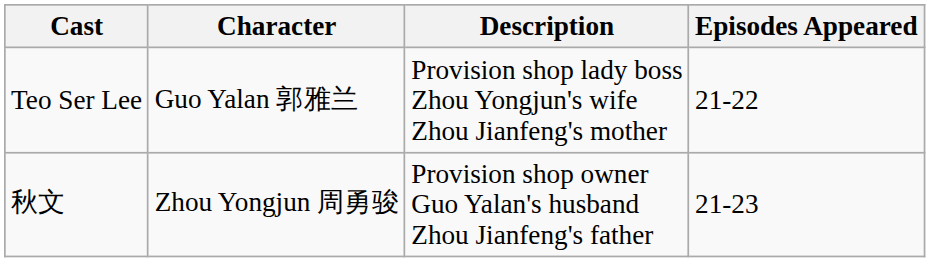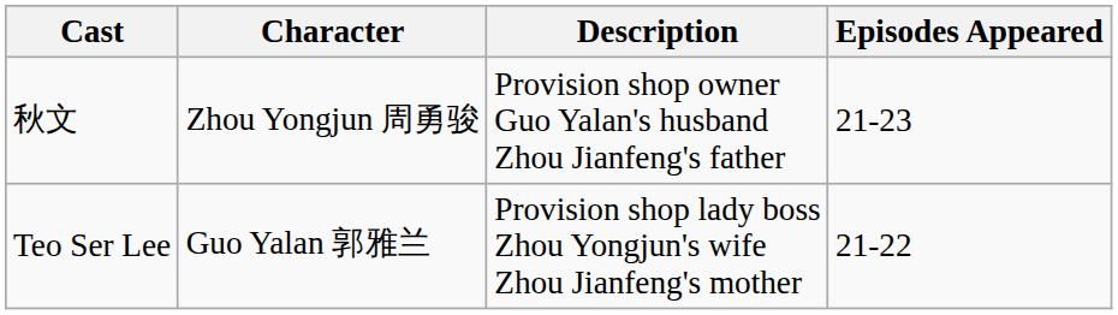rows swapped: 秋文 <-> Teo Ser Lee
